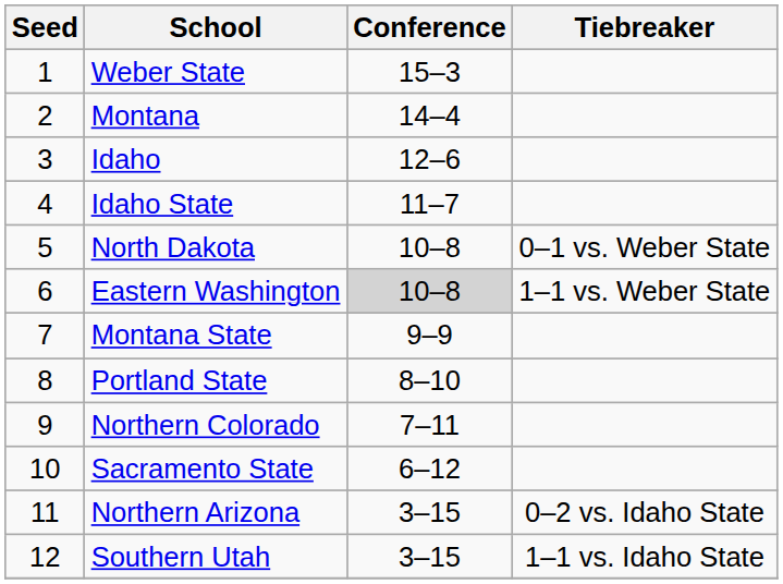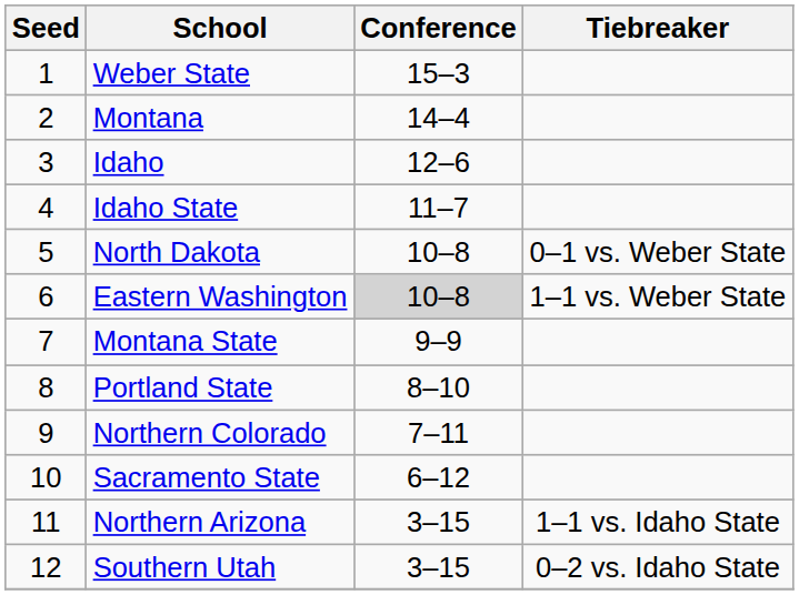Northern Arizona | Tiebreaker: 0–2 vs. Idaho State -> 1–1 vs. Idaho State
Southern Utah | Tiebreaker: 1–1 vs. Idaho State -> 0–2 vs. Idaho State
